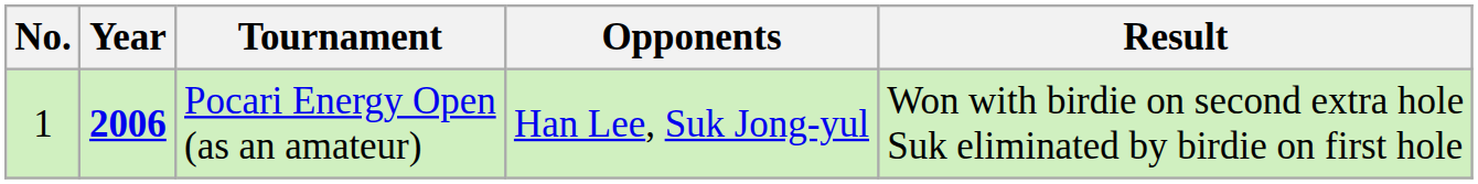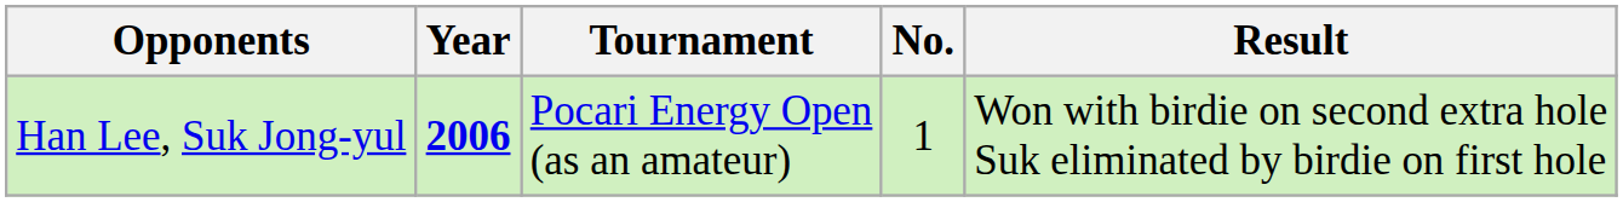columns swapped: No. <-> Opponents
